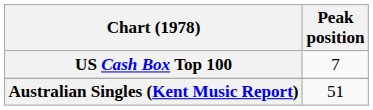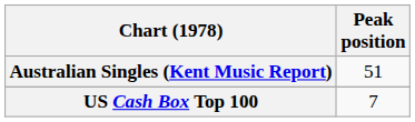rows swapped: Australian Singles (Kent Music Report) <-> US Cash Box Top 100
